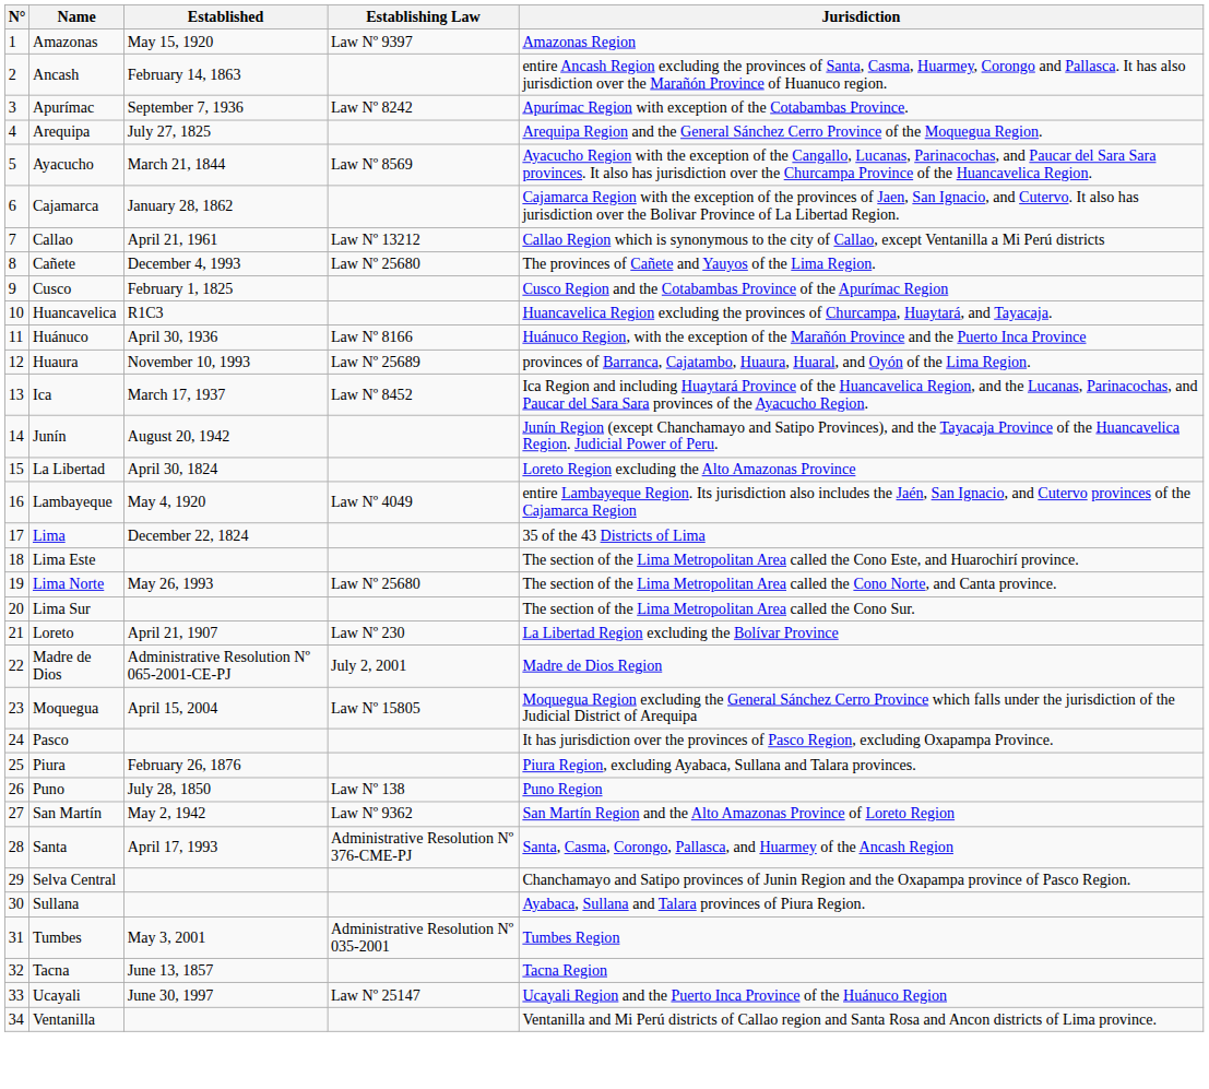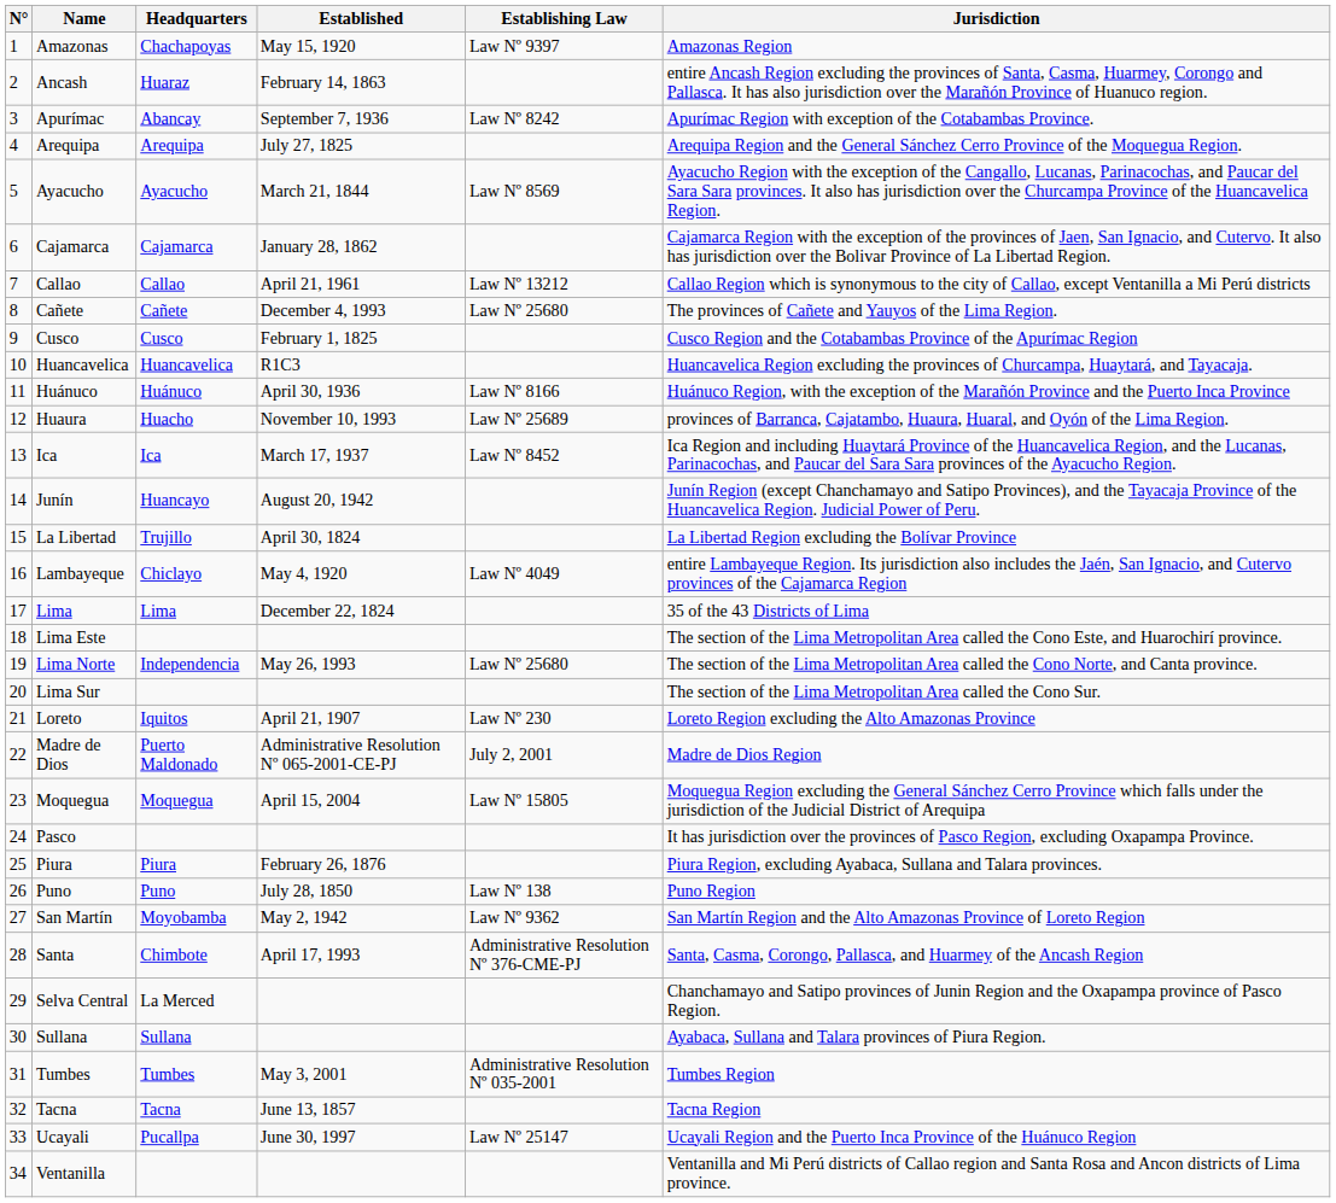+ column: Headquarters | Chachapoyas | Huaraz | Abancay | Arequipa | Ayacucho | Cajamarca | Callao | Cañete | Cusco | Huancavelica | Huánuco | Huacho | Ica | Huancayo | Trujillo | Chiclayo | Lima | Independencia | Iquitos | Puerto Maldonado | Moquegua | Piura | Puno | Moyobamba | Chimbote | La Merced | Sullana | Tumbes | Tacna | Pucallpa
La Libertad | Jurisdiction: Loreto Region excluding the Alto Amazonas Province -> La Libertad Region excluding the Bolívar Province
Loreto | Jurisdiction: La Libertad Region excluding the Bolívar Province -> Loreto Region excluding the Alto Amazonas Province
